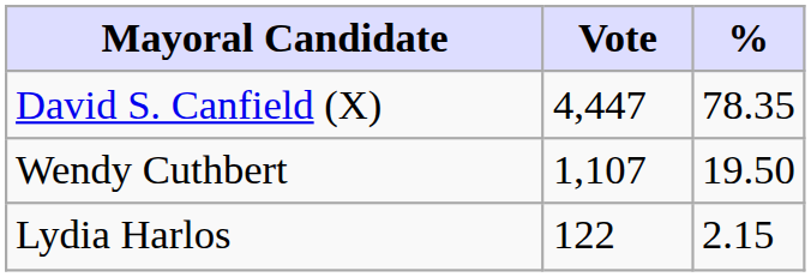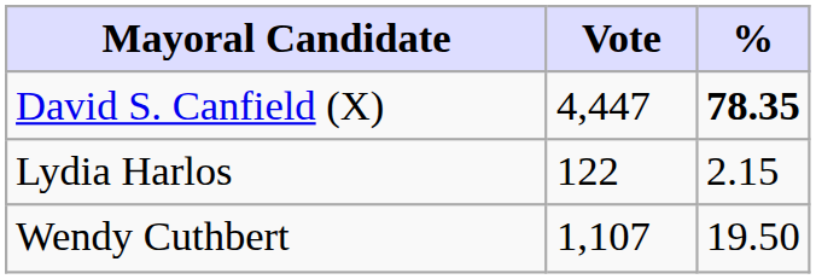David S. Canfield (X) | %: normal -> bold
rows swapped: Wendy Cuthbert <-> Lydia Harlos
